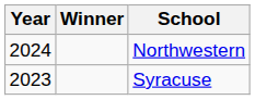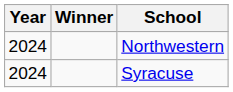Syracuse | Year: 2023 -> 2024
